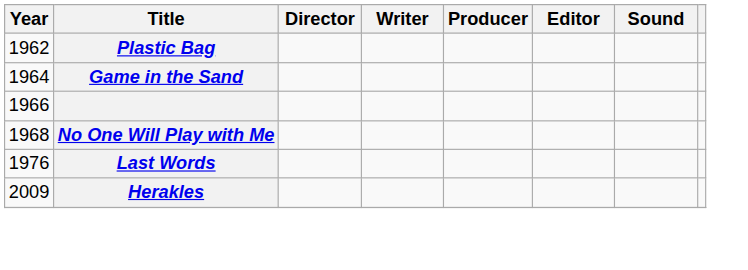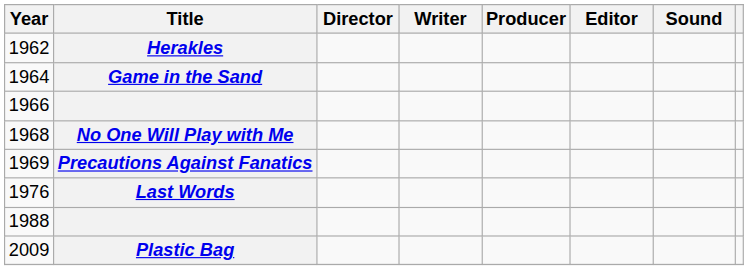1962 | Title: Plastic Bag -> Herakles
+ row: 1969 | Precautions Against Fanatics
+ row: 1988
2009 | Title: Herakles -> Plastic Bag
